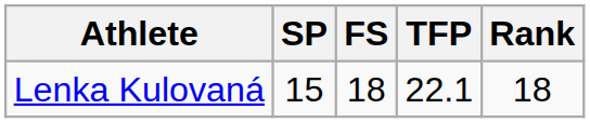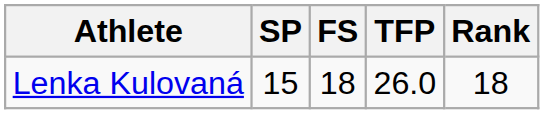Lenka Kulovaná | TFP: 22.1 -> 26.0
